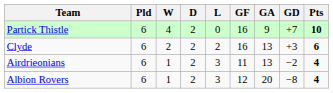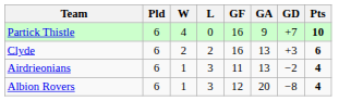- column: D | 2 | 2 | 2 | 2
